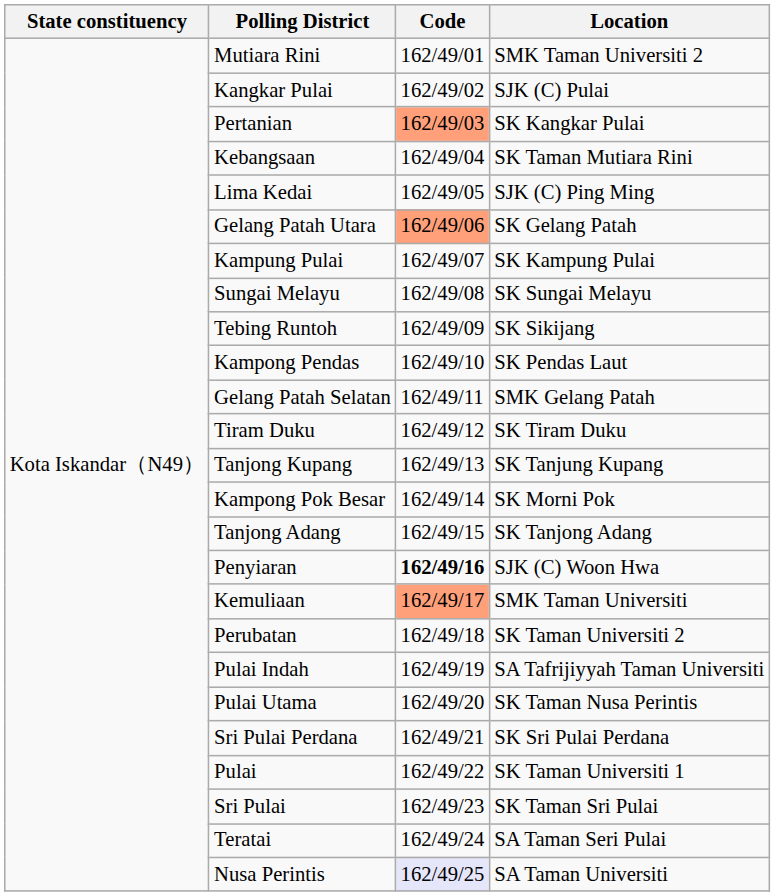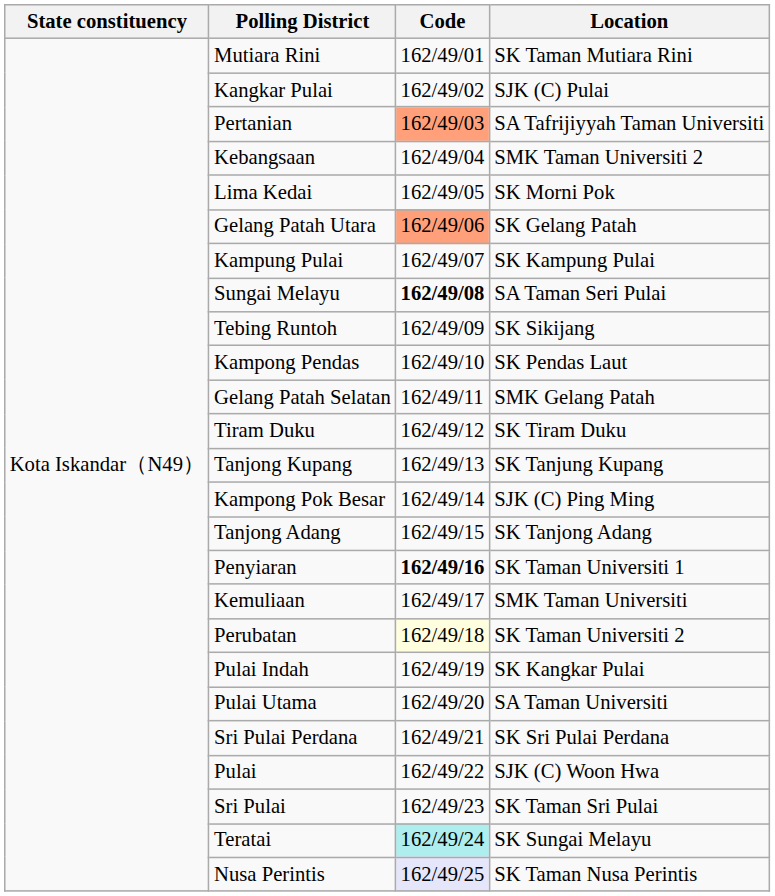Mutiara Rini | Location: SMK Taman Universiti 2 -> SK Taman Mutiara Rini
Pertanian | Location: SK Kangkar Pulai -> SA Tafrijiyyah Taman Universiti
Kebangsaan | Location: SK Taman Mutiara Rini -> SMK Taman Universiti 2
Lima Kedai | Location: SJK (C) Ping Ming -> SK Morni Pok
Sungai Melayu | Code: normal -> bold
Sungai Melayu | Location: SK Sungai Melayu -> SA Taman Seri Pulai
Kampong Pok Besar | Location: SK Morni Pok -> SJK (C) Ping Ming
Penyiaran | Location: SJK (C) Woon Hwa -> SK Taman Universiti 1
Kemuliaan | Code: lightsalmon background -> no background
Perubatan | Code: no background -> lightyellow background
Pulai Indah | Location: SA Tafrijiyyah Taman Universiti -> SK Kangkar Pulai
Pulai Utama | Location: SK Taman Nusa Perintis -> SA Taman Universiti
Pulai | Location: SK Taman Universiti 1 -> SJK (C) Woon Hwa
Teratai | Code: no background -> paleturquoise background
Teratai | Location: SA Taman Seri Pulai -> SK Sungai Melayu
Nusa Perintis | Location: SA Taman Universiti -> SK Taman Nusa Perintis
